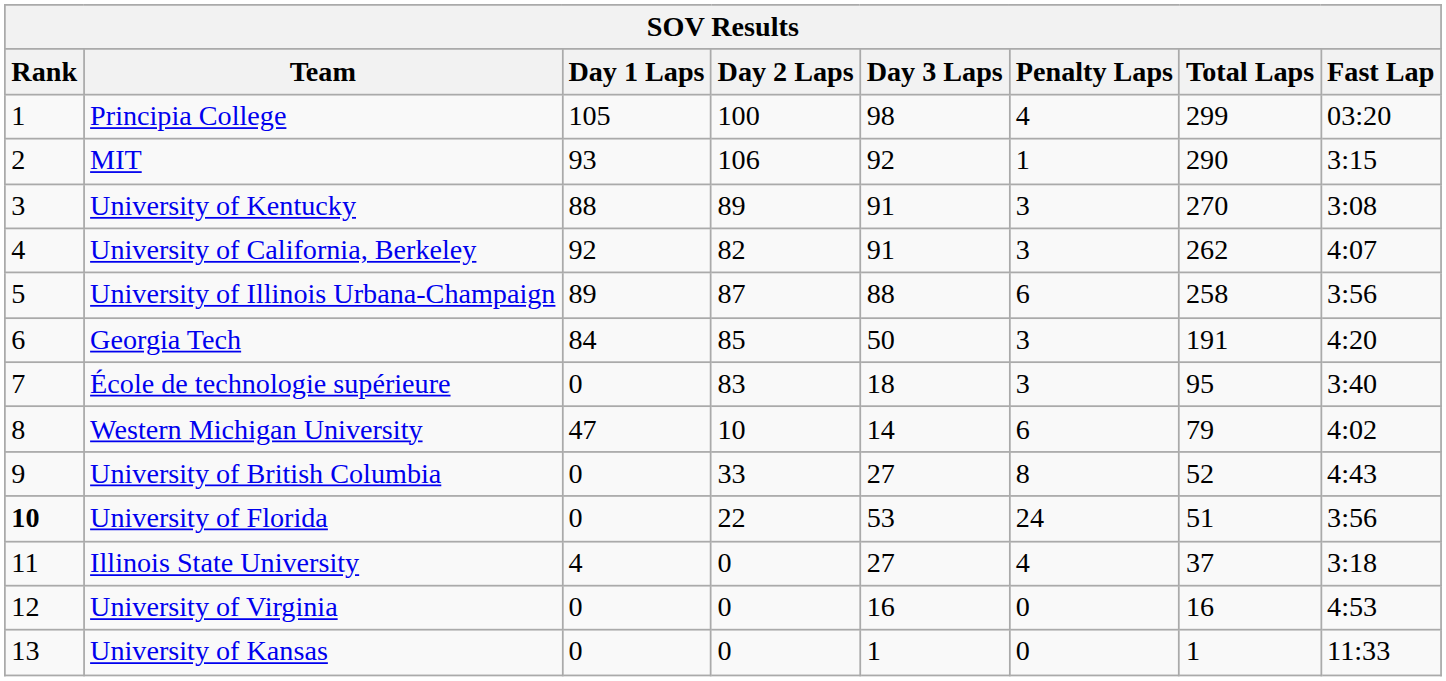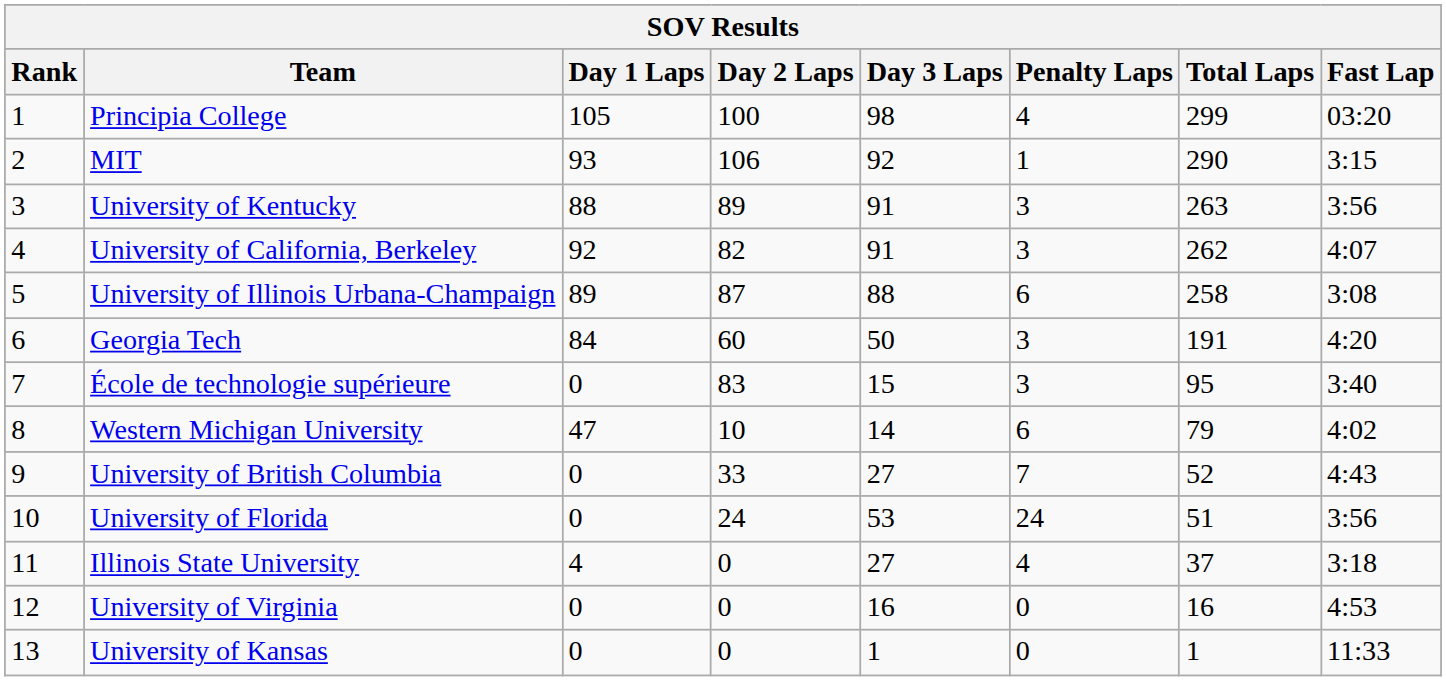University of Kentucky | Total Laps: 270 -> 263
University of Kentucky | Fast Lap: 3:08 -> 3:56
University of Illinois Urbana-Champaign | Fast Lap: 3:56 -> 3:08
Georgia Tech | Day 2 Laps: 85 -> 60
École de technologie supérieure | Day 3 Laps: 18 -> 15
University of British Columbia | Penalty Laps: 8 -> 7
University of Florida | Rank: bold -> normal
University of Florida | Day 2 Laps: 22 -> 24
